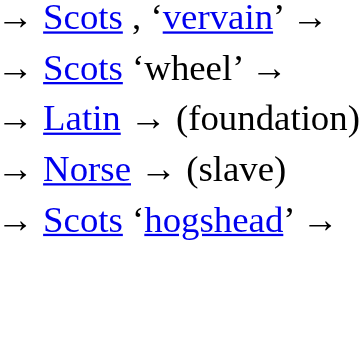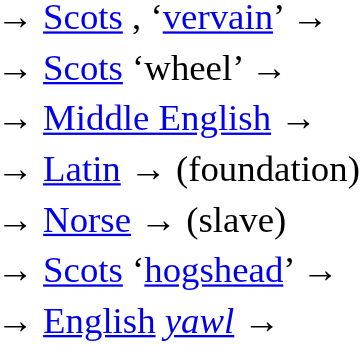+ row: → | Middle English →
+ row: → | English yawl →
